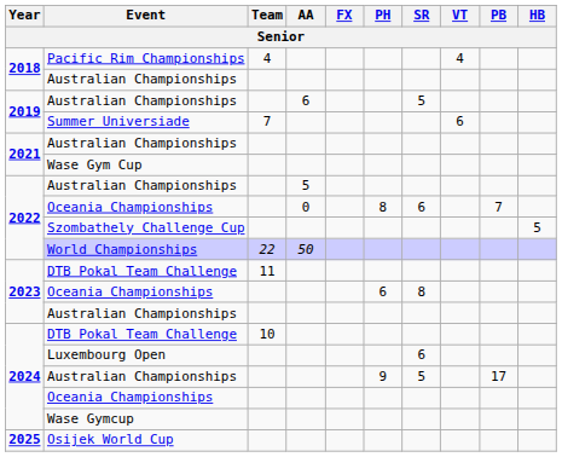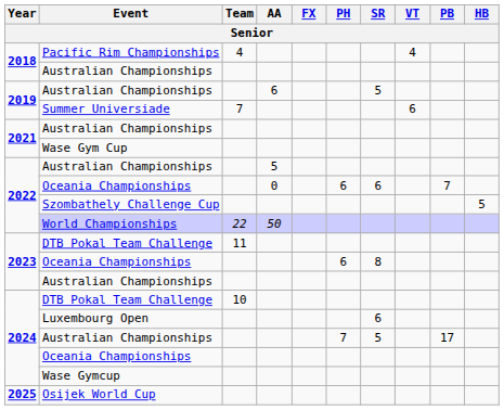2022 / Oceania Championships | PH: 8 -> 6
2024 / Australian Championships | PH: 9 -> 7
